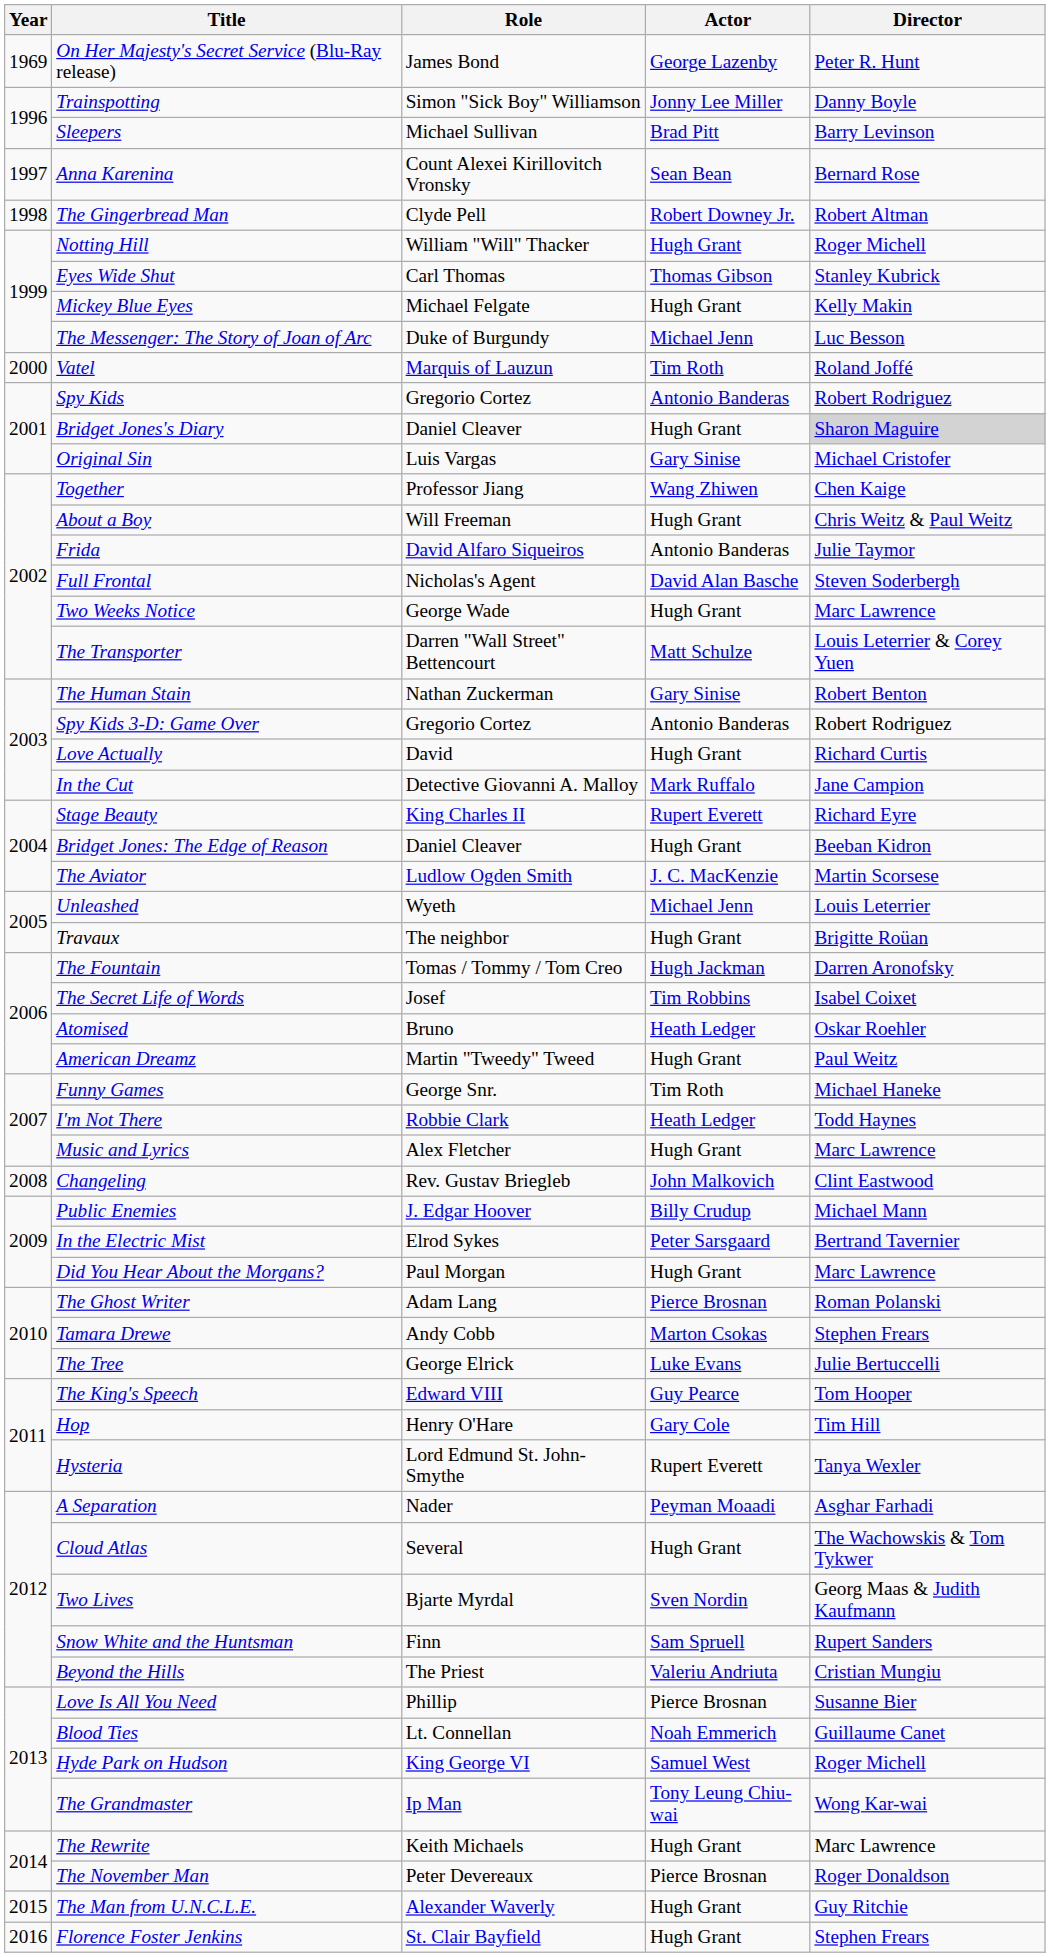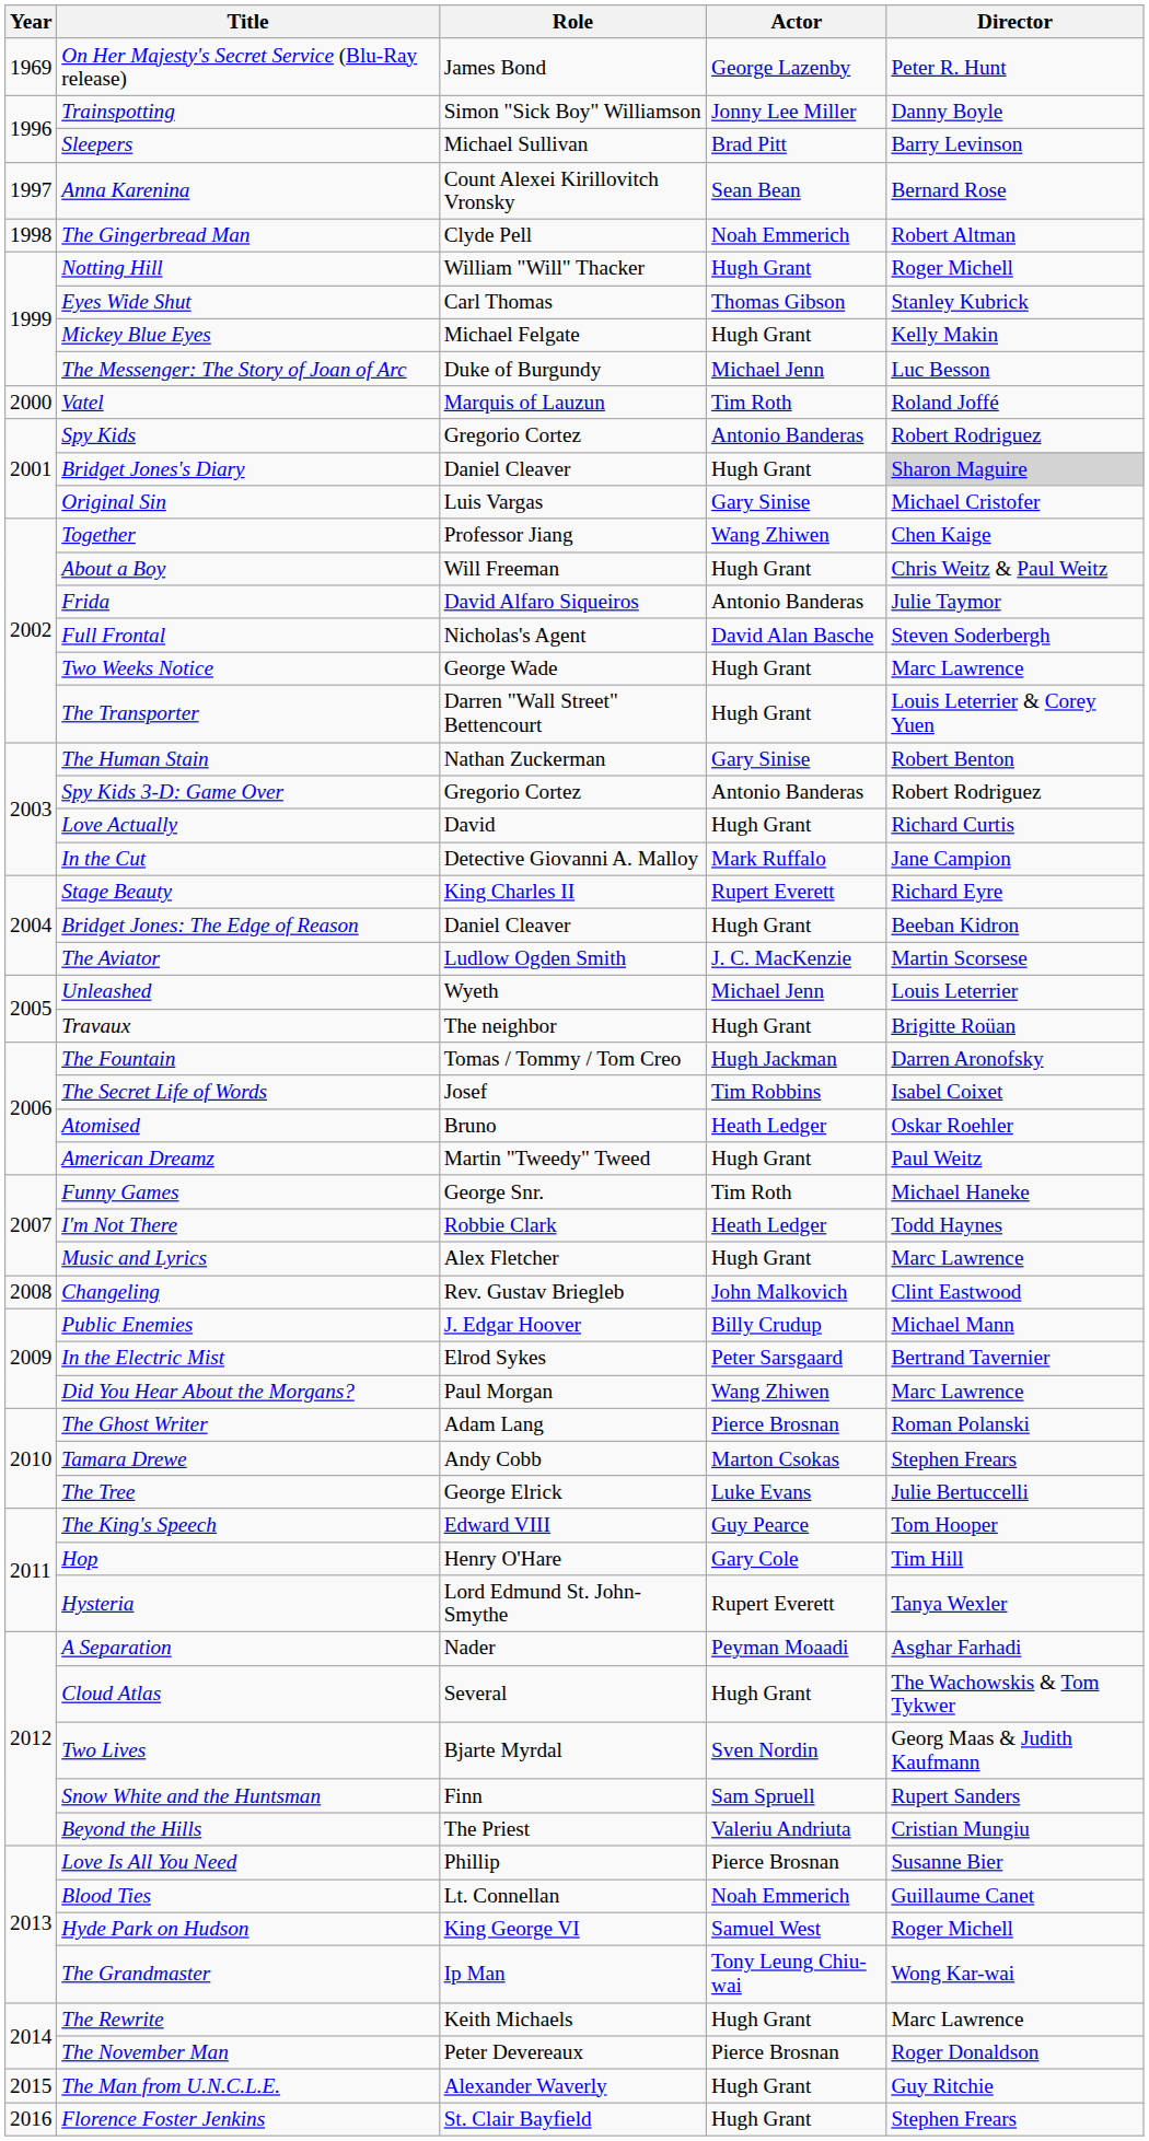The Gingerbread Man | Actor: Robert Downey Jr. -> Noah Emmerich
The Transporter | Actor: Matt Schulze -> Hugh Grant
Did You Hear About the Morgans? | Actor: Hugh Grant -> Wang Zhiwen
